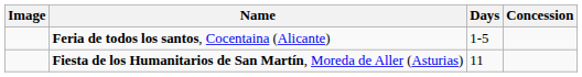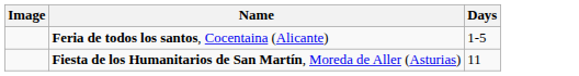- column: Concession
